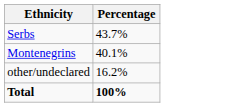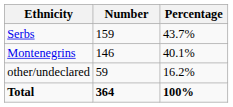+ column: Number | 159 | 146 | 59 | 364
